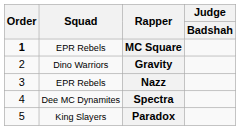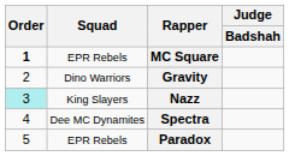Nazz | Order: no background -> paleturquoise background
Nazz | Squad: EPR Rebels -> King Slayers
Paradox | Squad: King Slayers -> EPR Rebels
